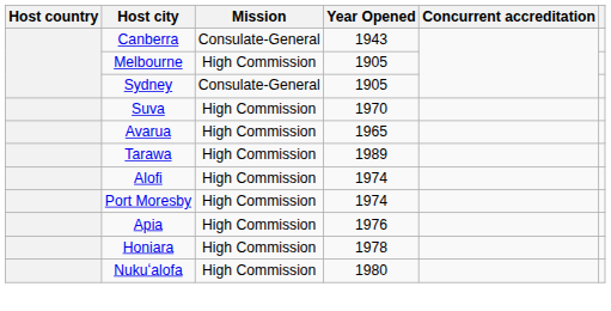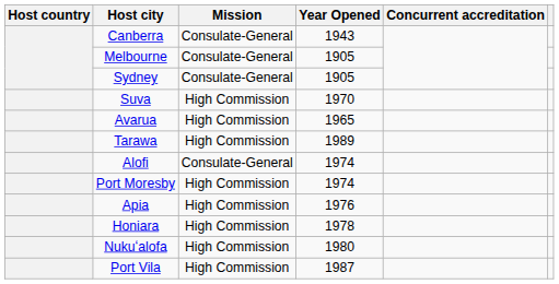Melbourne | Mission: High Commission -> Consulate-General
Alofi | Mission: High Commission -> Consulate-General
+ row: Port Vila | High Commission | 1987
